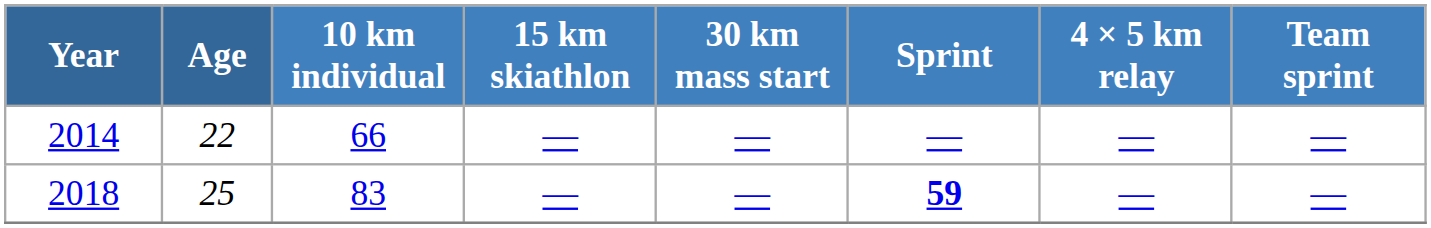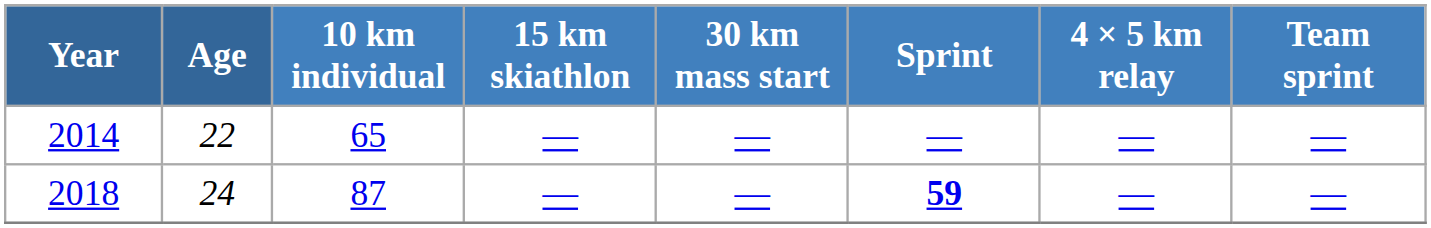2014 | 10 km individual: 66 -> 65
2018 | Age: 25 -> 24
2018 | 10 km individual: 83 -> 87
